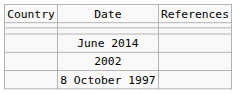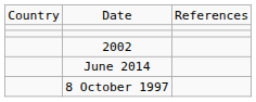rows swapped: June 2014 <-> 2002
